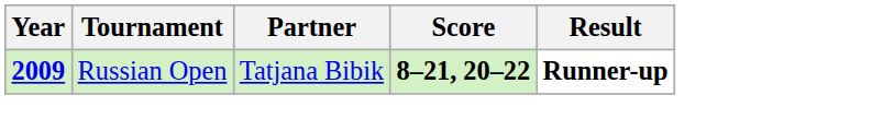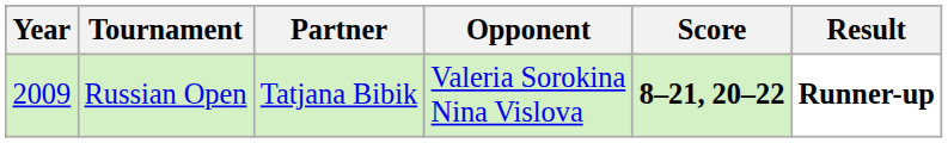+ column: Opponent | Valeria Sorokina Nina Vislova
Russian Open | Year: bold -> normal
